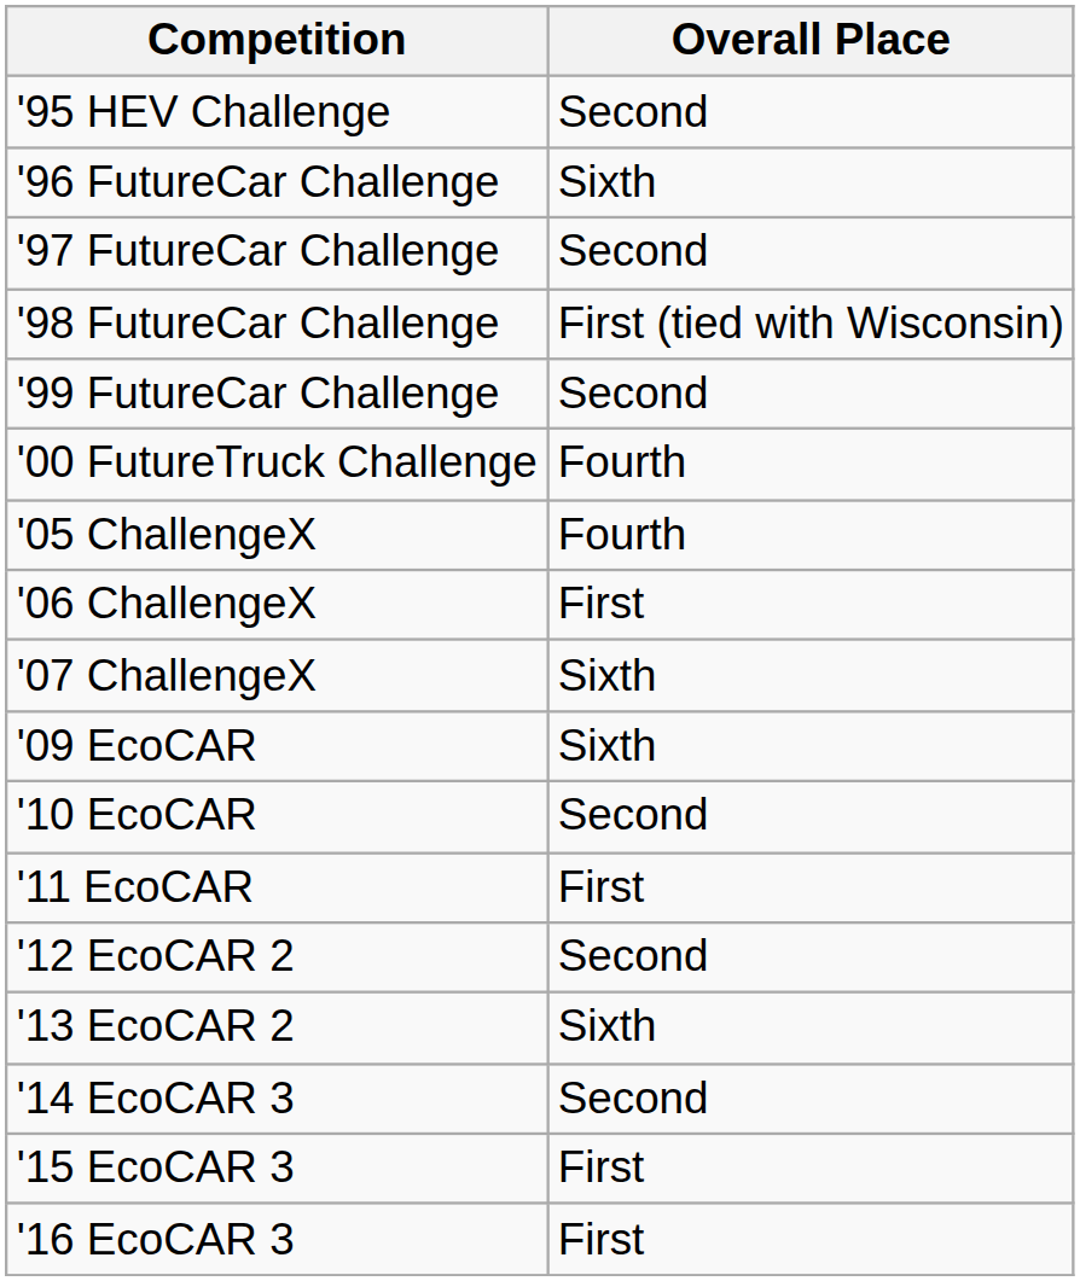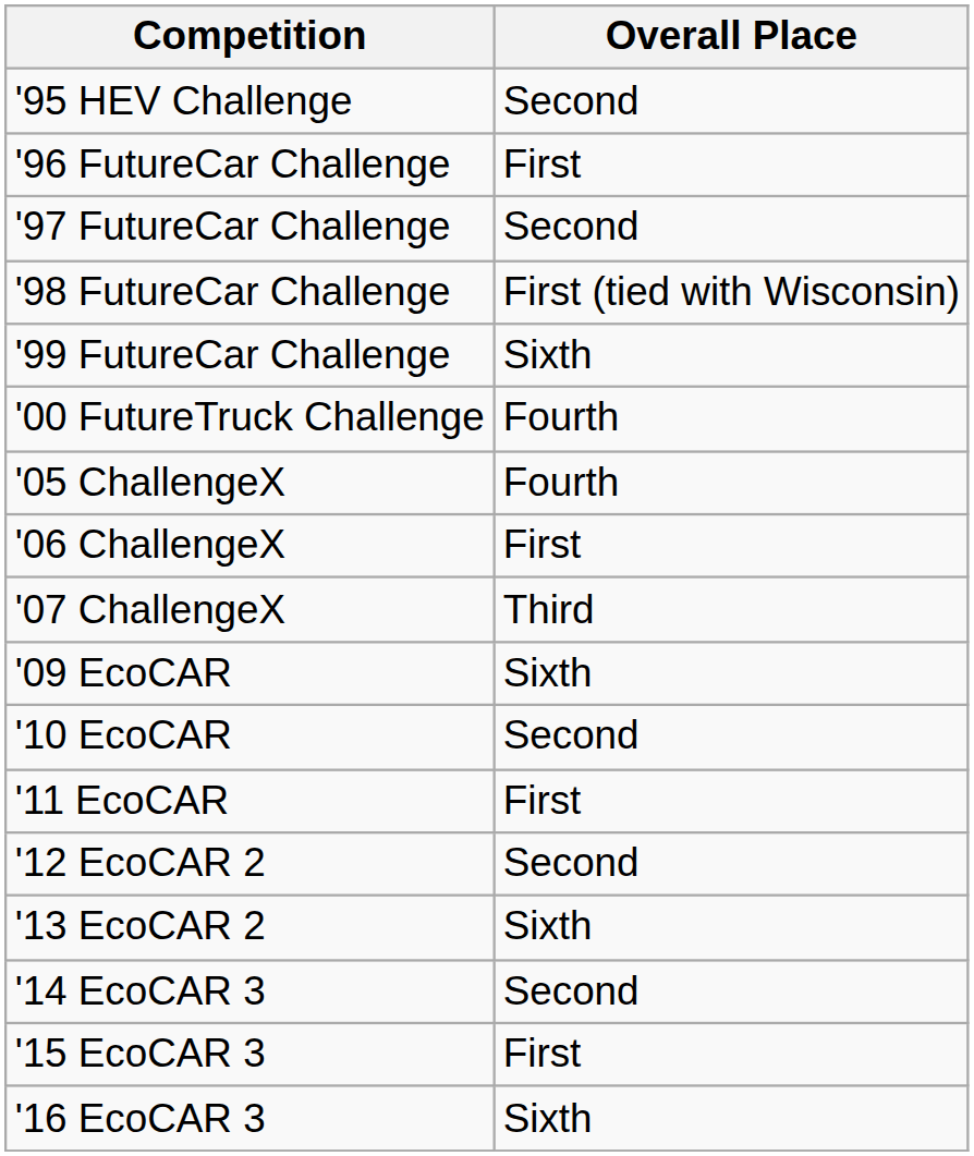'96 FutureCar Challenge | Overall Place: Sixth -> First
'99 FutureCar Challenge | Overall Place: Second -> Sixth
'07 ChallengeX | Overall Place: Sixth -> Third
'16 EcoCAR 3 | Overall Place: First -> Sixth
